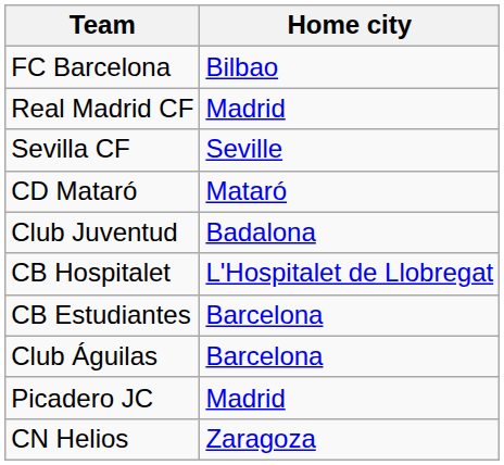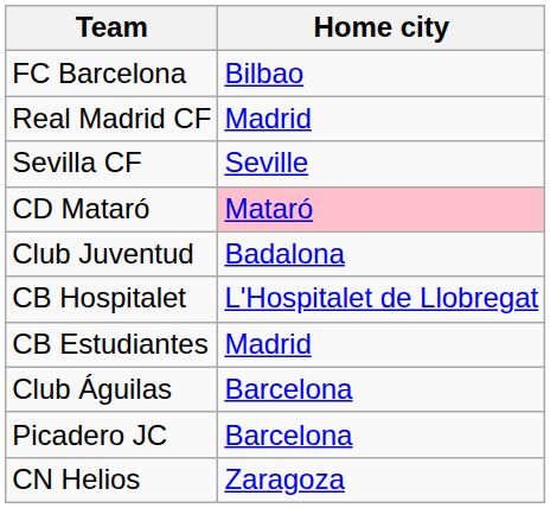CD Mataró | Home city: no background -> pink background
CB Estudiantes | Home city: Barcelona -> Madrid
Picadero JC | Home city: Madrid -> Barcelona
